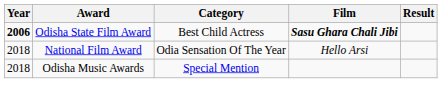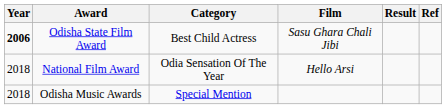+ column: Ref
Odisha State Film Award | Film: bold -> normal
